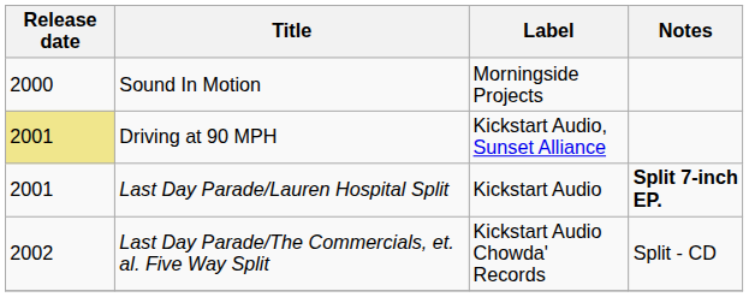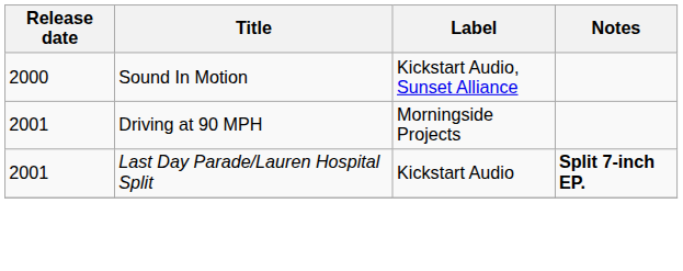Sound In Motion | Label: Morningside Projects -> Kickstart Audio, Sunset Alliance
Driving at 90 MPH | Release date: khaki background -> no background
Driving at 90 MPH | Label: Kickstart Audio, Sunset Alliance -> Morningside Projects
- row: 2002 | Last Day Parade/The Commercials, et. al. Five Way Split | Kickstart Audio Chowda' Records | Split - CD
